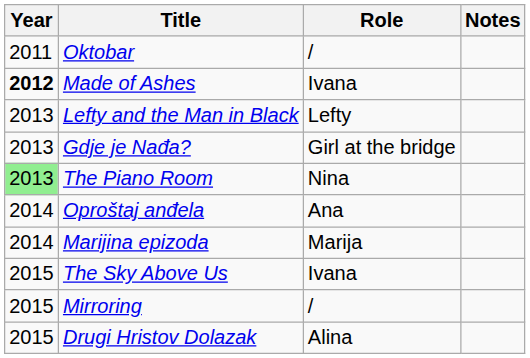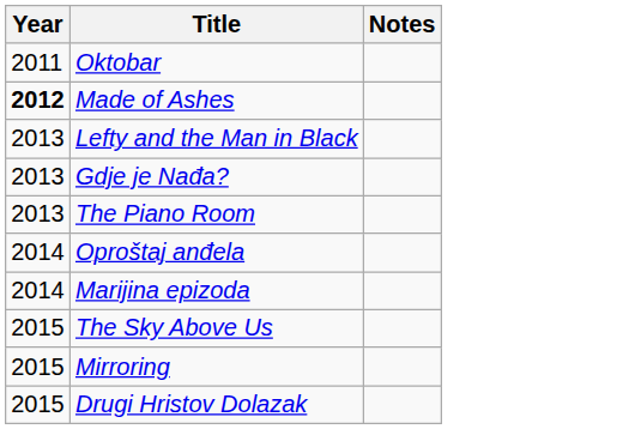- column: Role | / | Ivana | Lefty | Girl at the bridge | Nina | Ana | Marija | Ivana | / | Alina
The Piano Room | Year: lightgreen background -> no background
